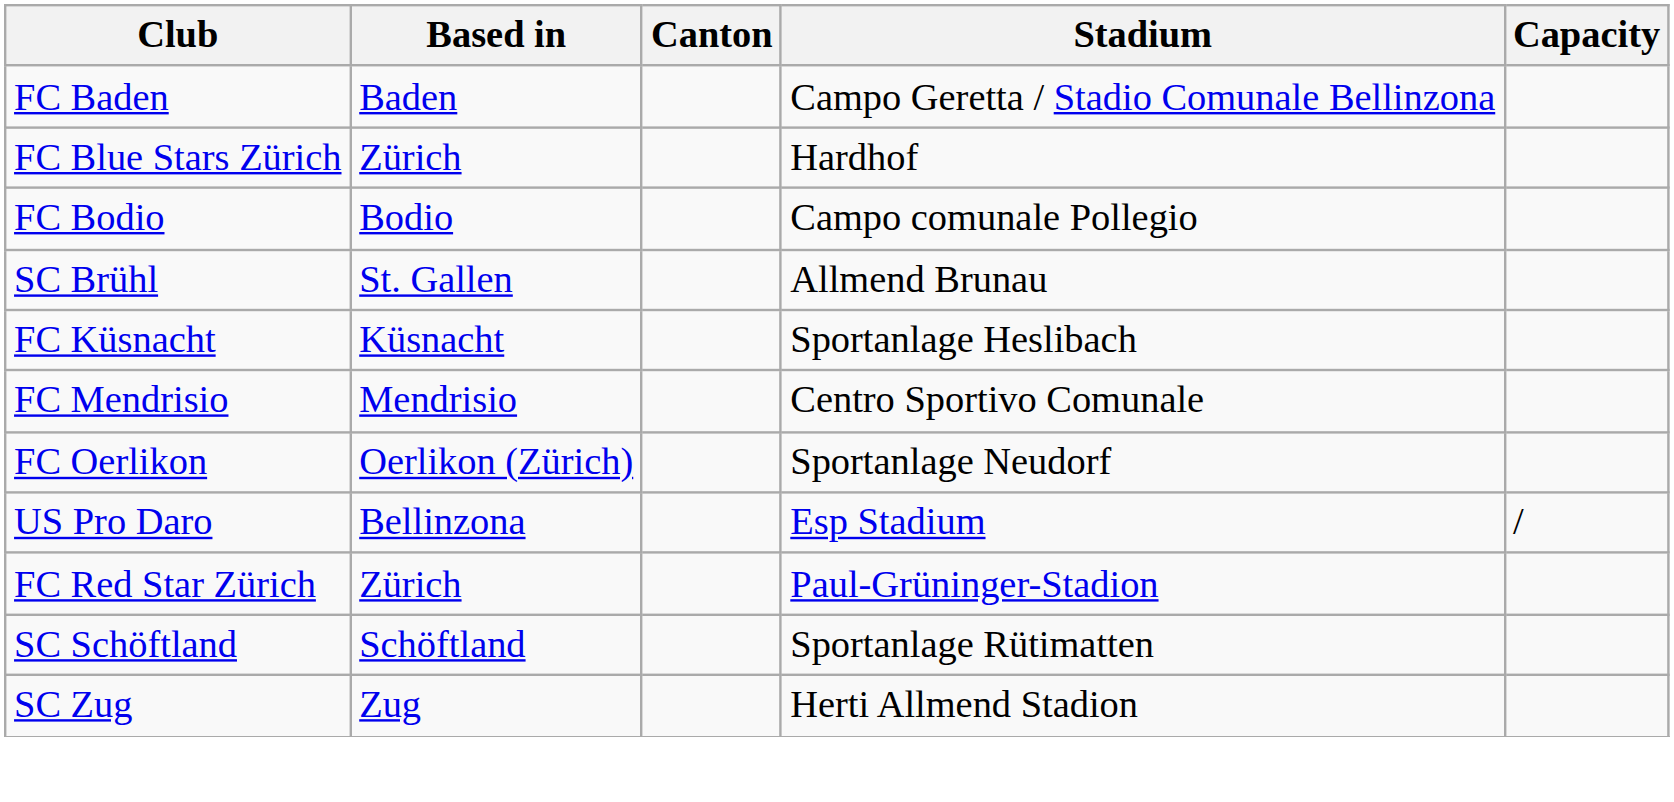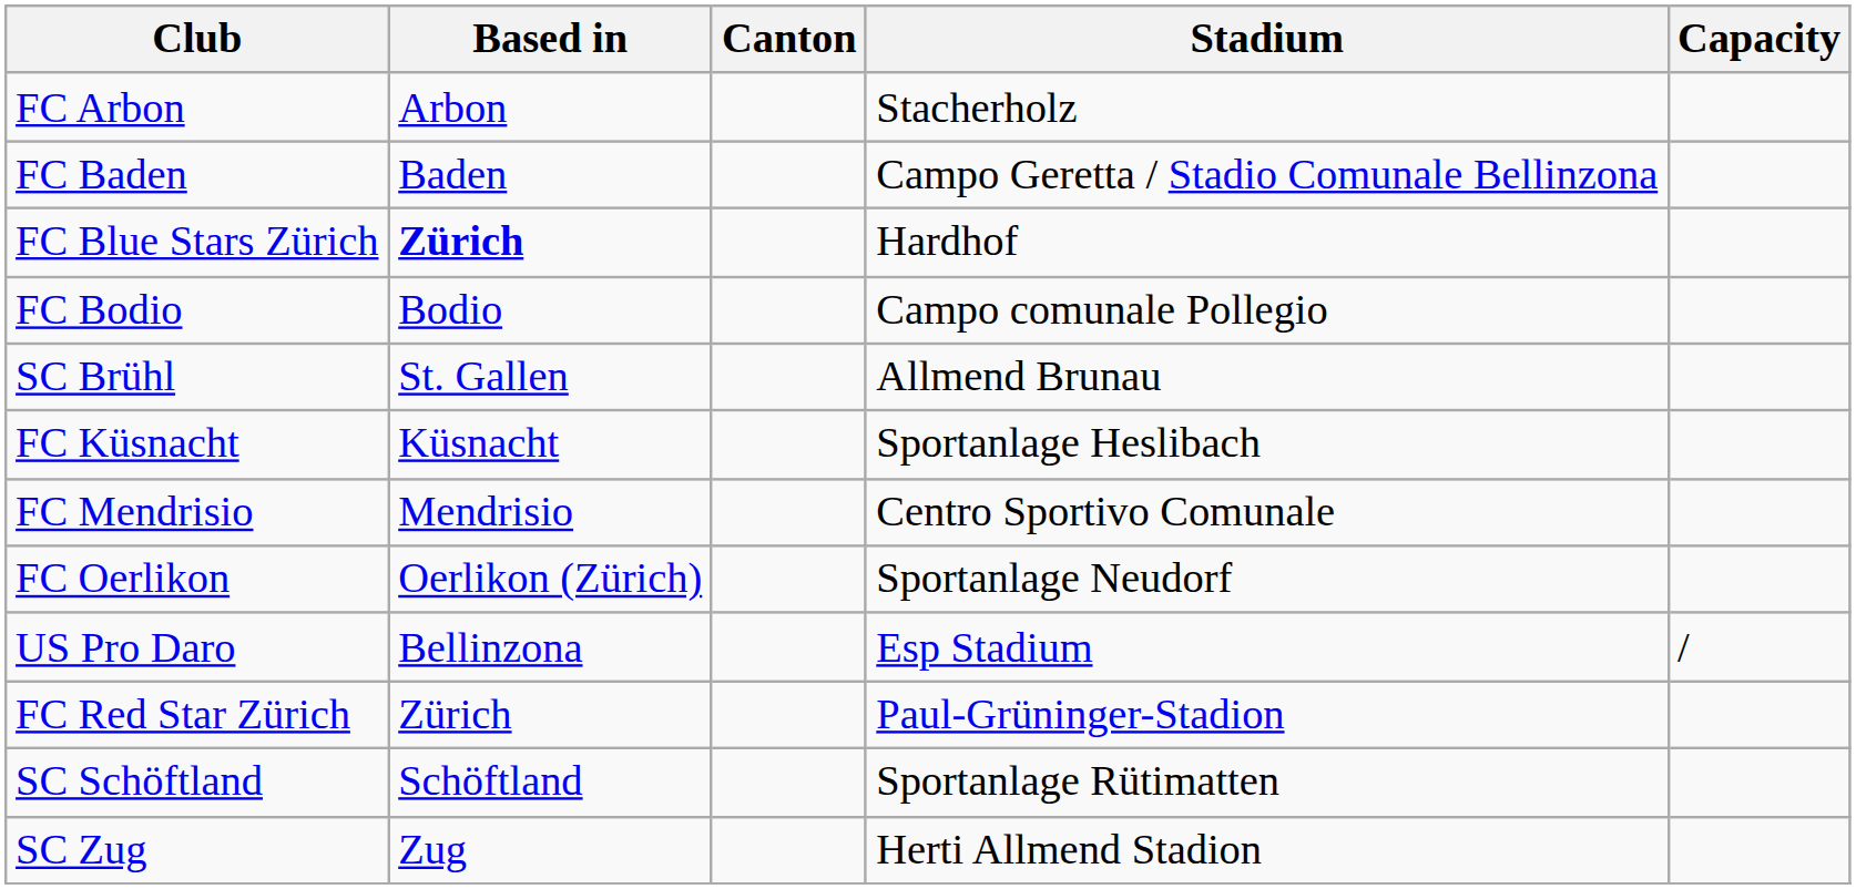+ row: FC Arbon | Arbon | Stacherholz
FC Blue Stars Zürich | Based in: normal -> bold
